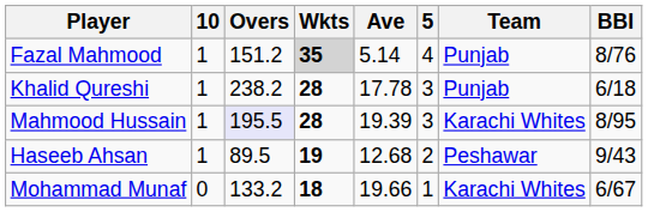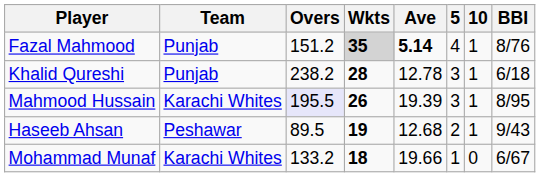columns swapped: Team <-> 10
Fazal Mahmood | Ave: normal -> bold
Khalid Qureshi | Ave: 17.78 -> 12.78
Mahmood Hussain | Wkts: 28 -> 26
